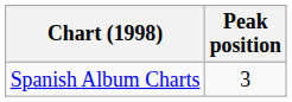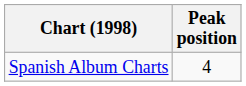Spanish Album Charts | Peak position: 3 -> 4
